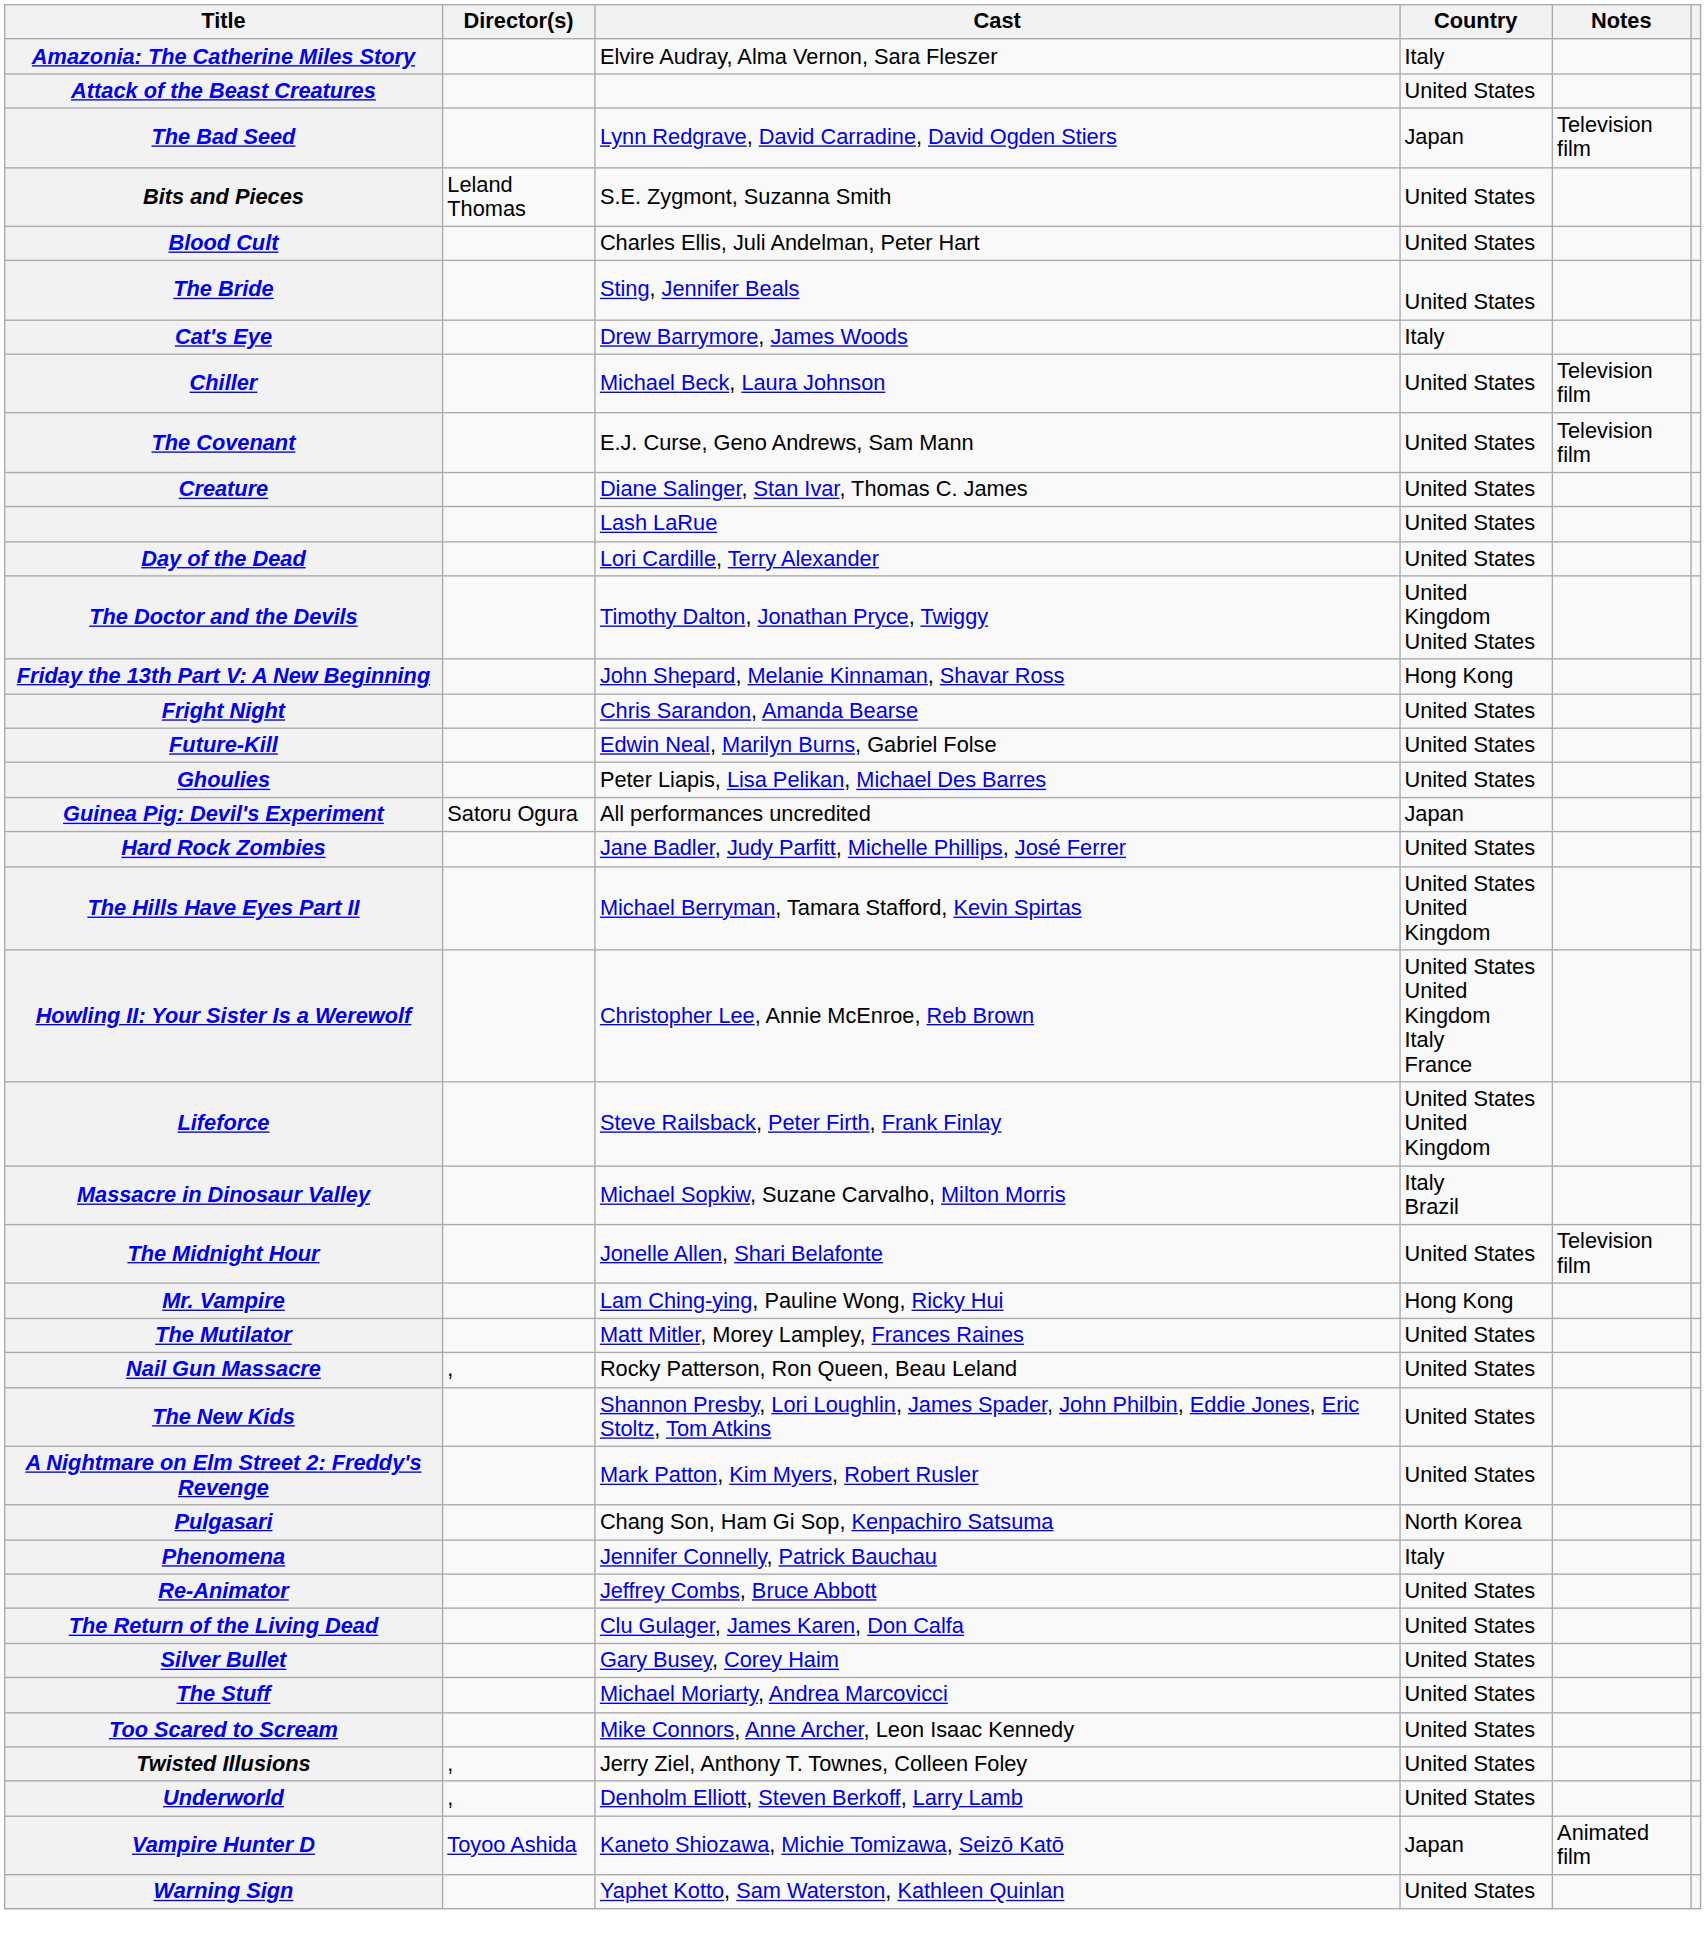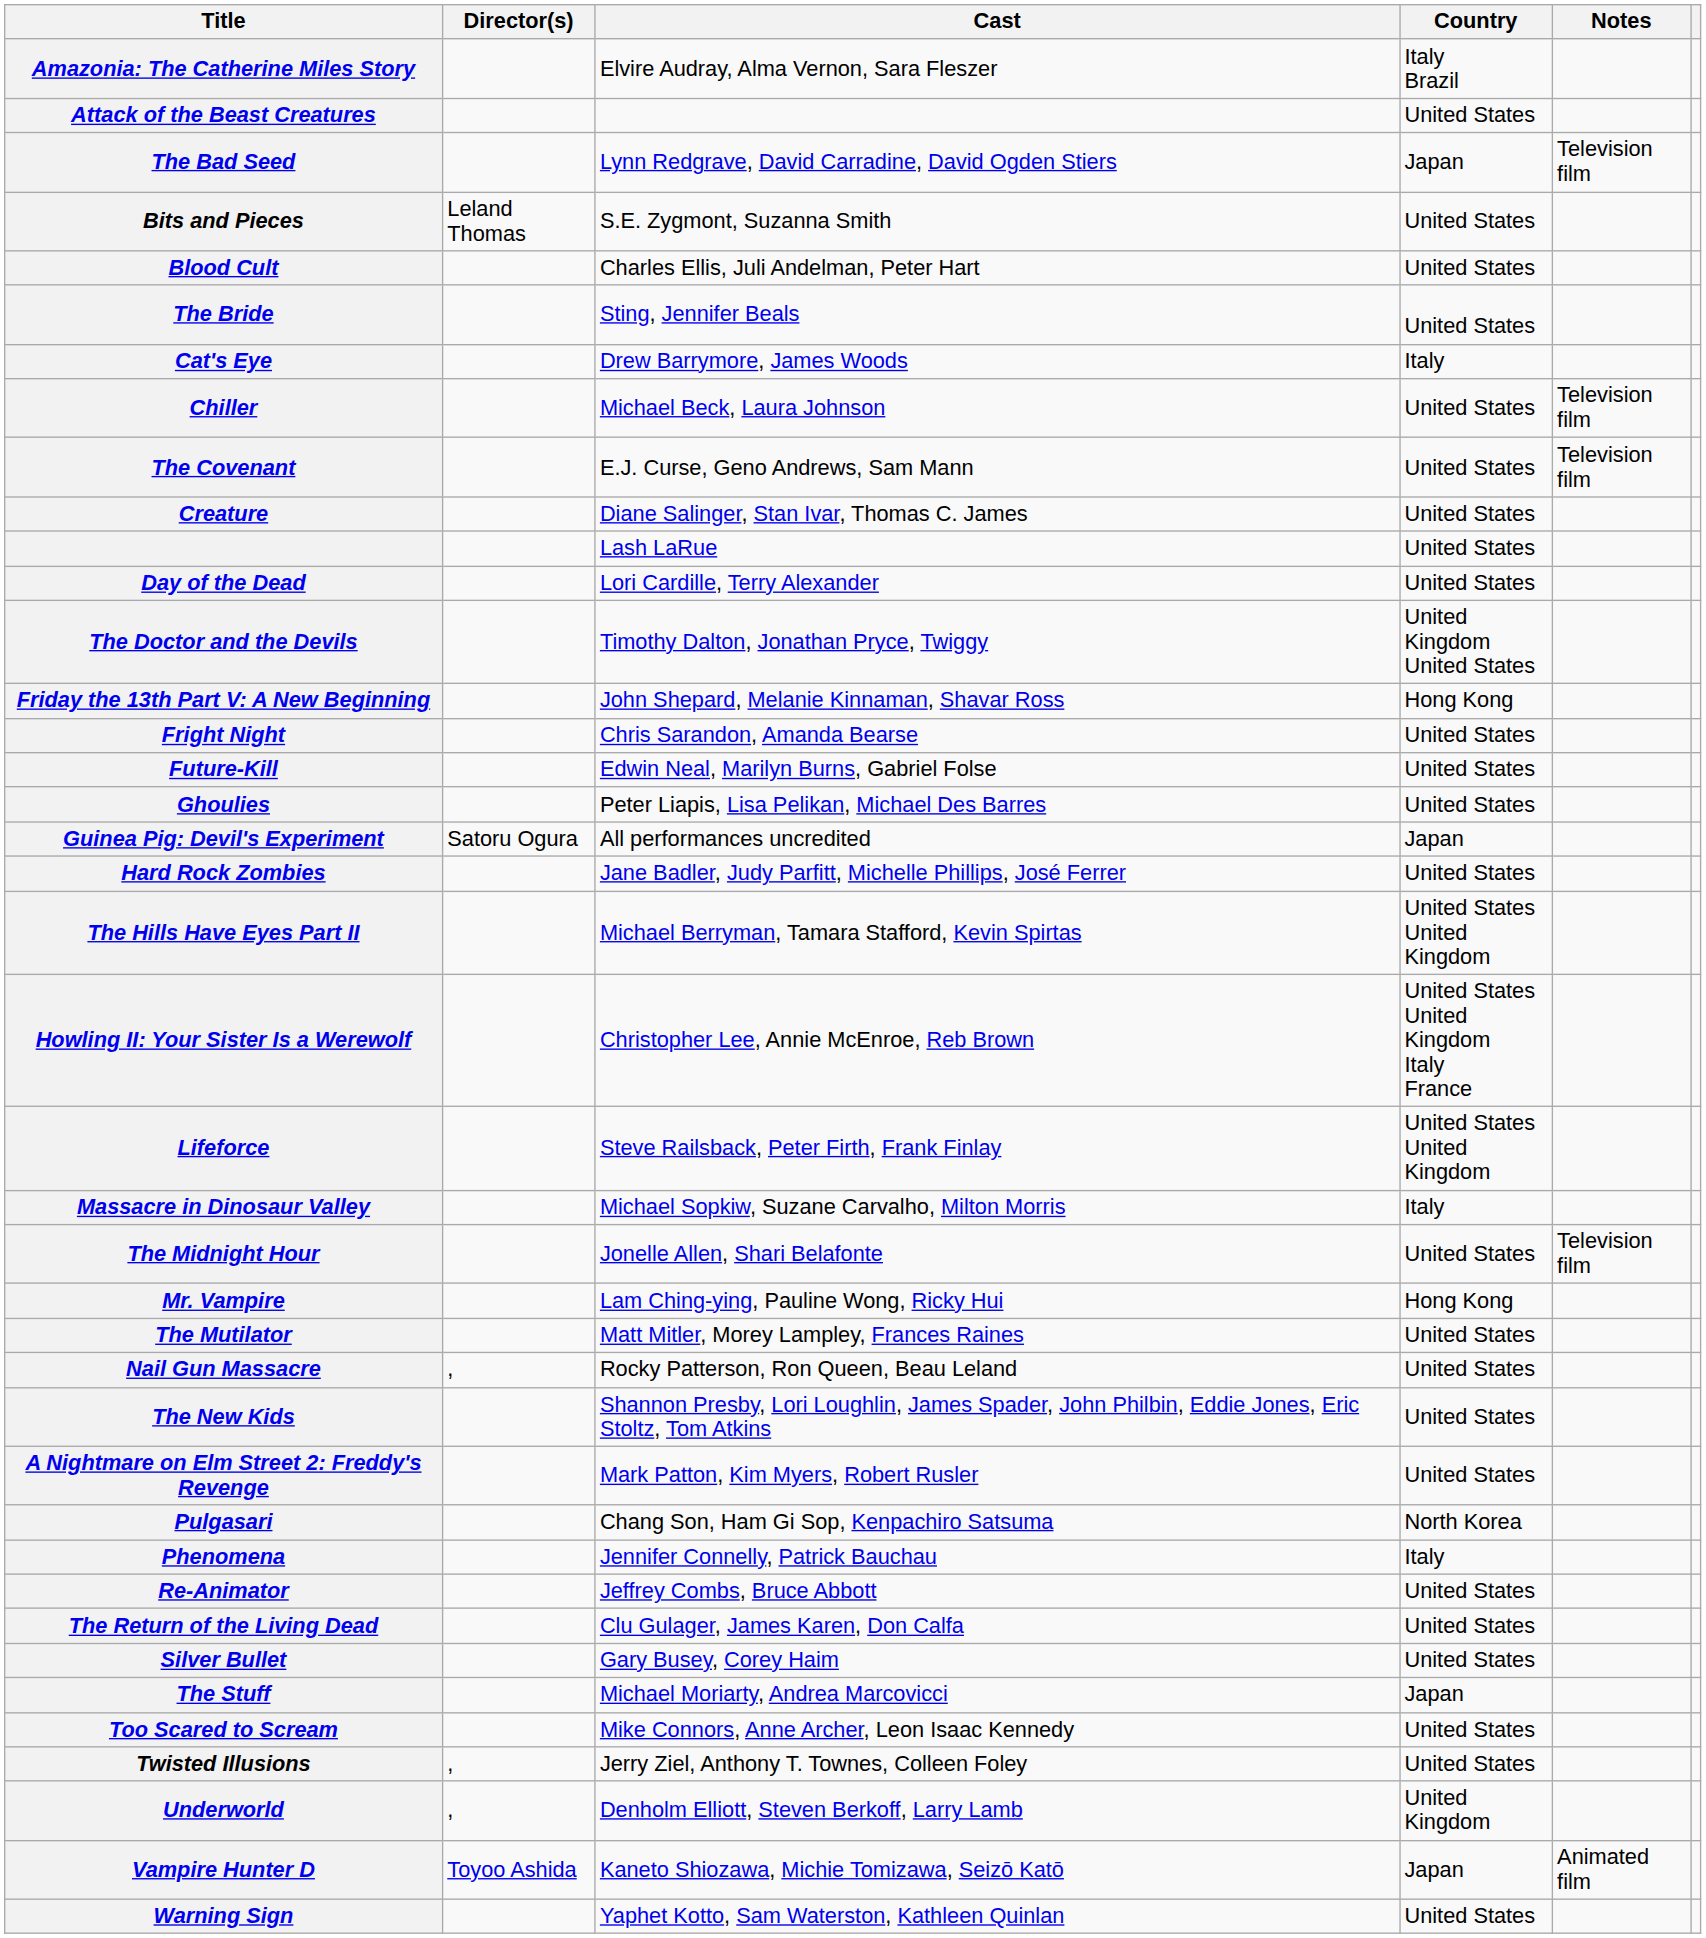Amazonia: The Catherine Miles Story | Country: Italy -> Italy Brazil
Massacre in Dinosaur Valley | Country: Italy Brazil -> Italy
The Stuff | Country: United States -> Japan
Underworld | Country: United States -> United Kingdom
